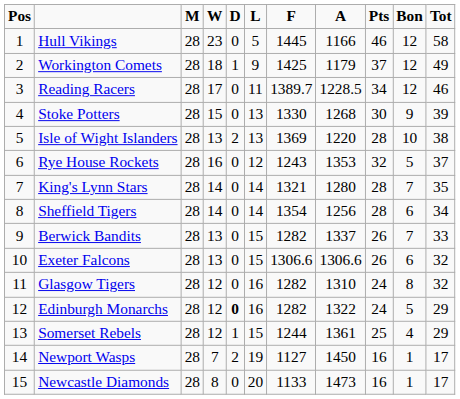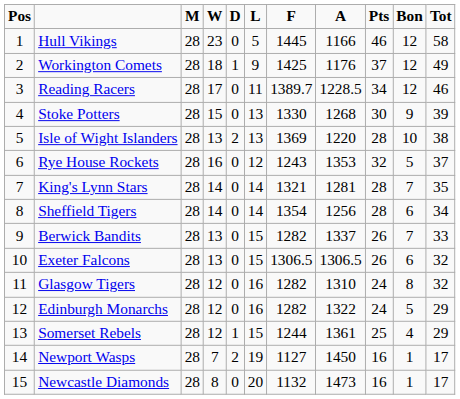Workington Comets | A: 1179 -> 1176
King's Lynn Stars | A: 1280 -> 1281
Exeter Falcons | F: 1306.6 -> 1306.5
Exeter Falcons | A: 1306.6 -> 1306.5
Edinburgh Monarchs | D: bold -> normal
Newcastle Diamonds | F: 1133 -> 1132
